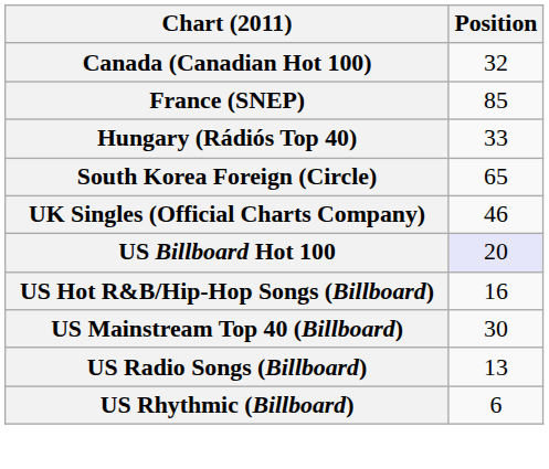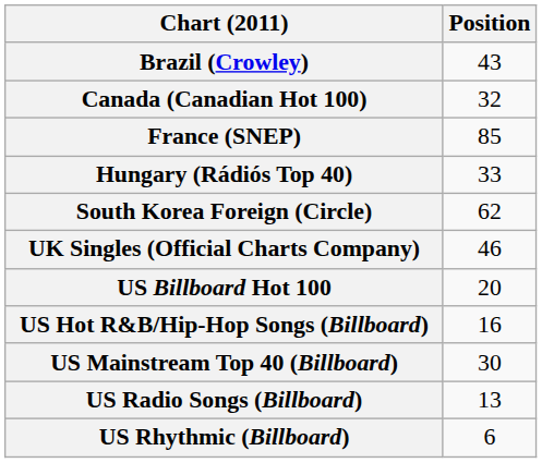+ row: Brazil (Crowley) | 43
South Korea Foreign (Circle) | Position: 65 -> 62
US Billboard Hot 100 | Position: lavender background -> no background
